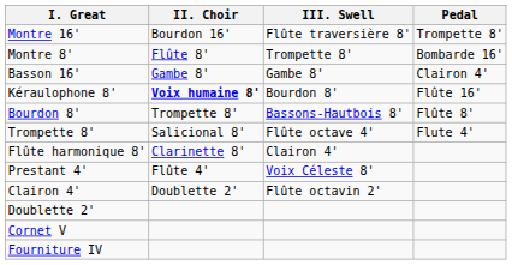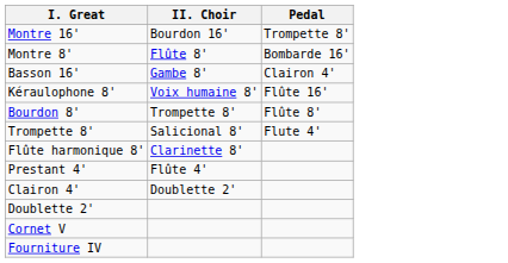- column: III. Swell | Flûte traversière 8' | Trompette 8' | Gambe 8' | Bourdon 8' | Bassons-Hautbois 8' | Flûte octave 4' | Clairon 4' | Voix Céleste 8' | Flûte octavin 2'
Kéraulophone 8' | II. Choir: bold -> normal
